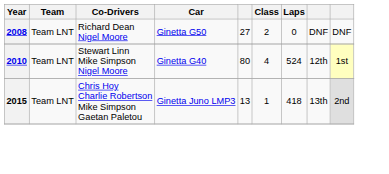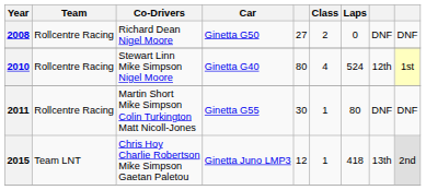2008 | Team: Team LNT -> Rollcentre Racing
2010 | Team: Team LNT -> Rollcentre Racing
+ row: 2011 | Rollcentre Racing | Martin Short Mike Simpson Colin Turkington Matt Nicoll-Jones | Ginetta G55 | 30 | 1 | 80 | DNF | DNF
2015 | column 5: 13 -> 12
